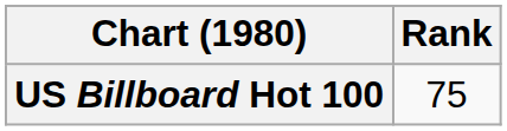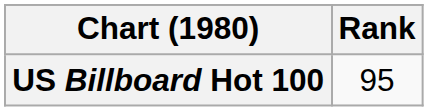US Billboard Hot 100 | Rank: 75 -> 95
